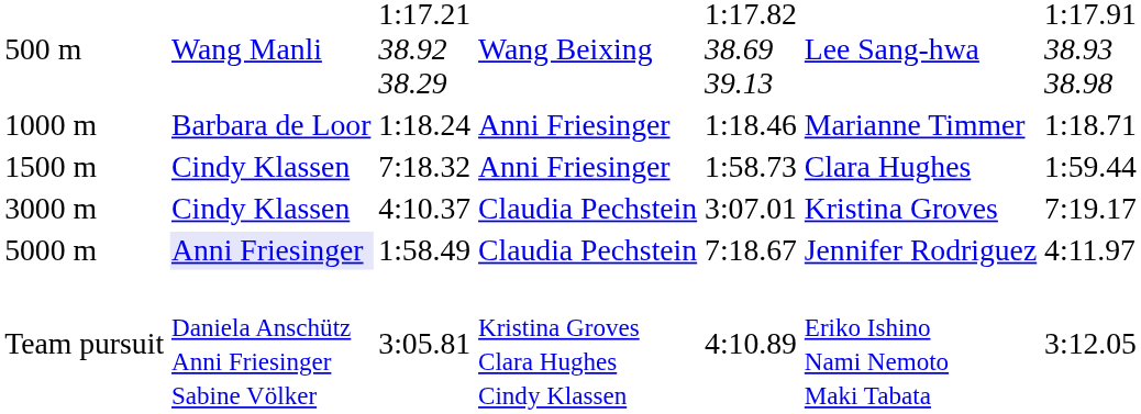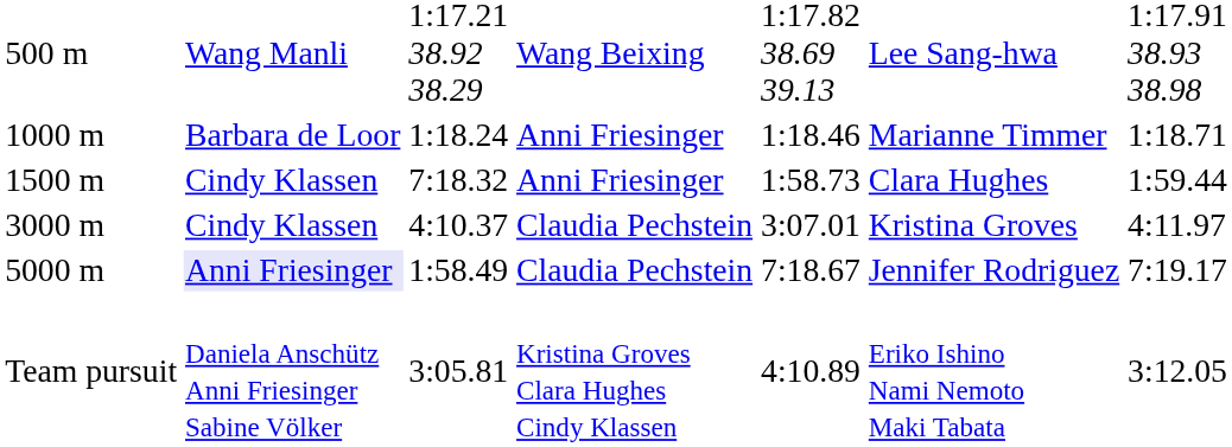3000 m | column 7: 7:19.17 -> 4:11.97
5000 m | column 7: 4:11.97 -> 7:19.17
